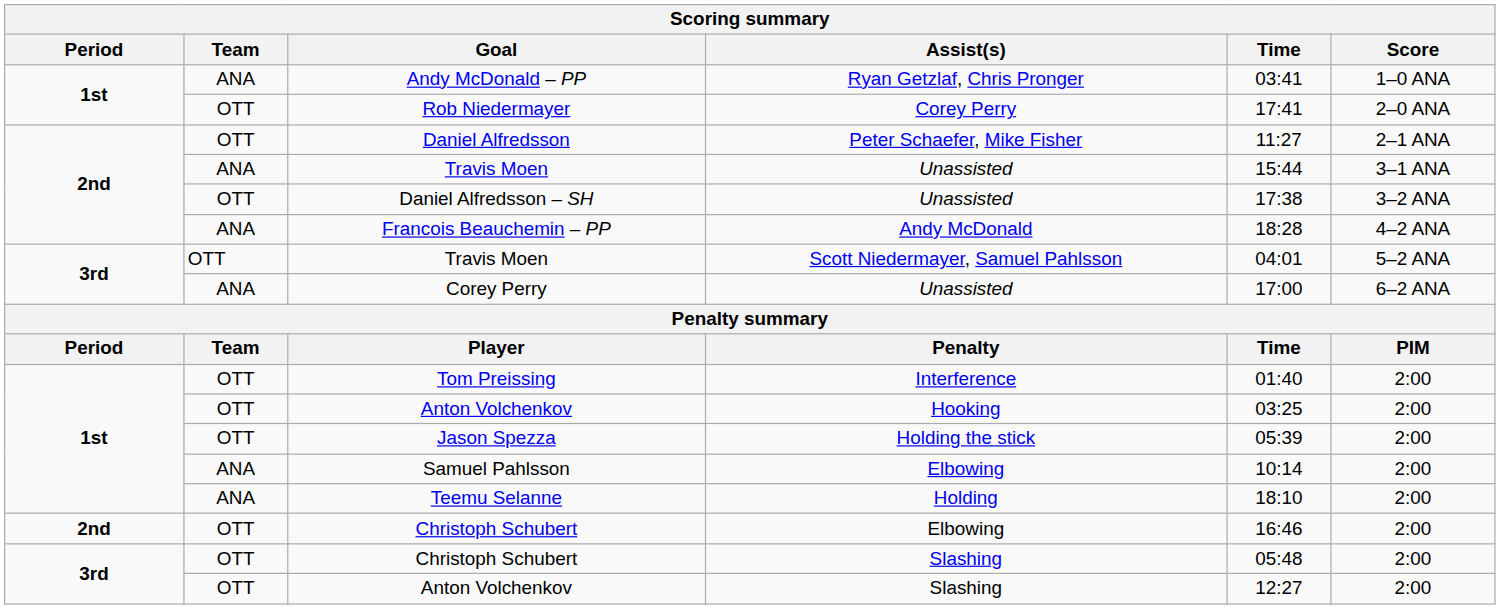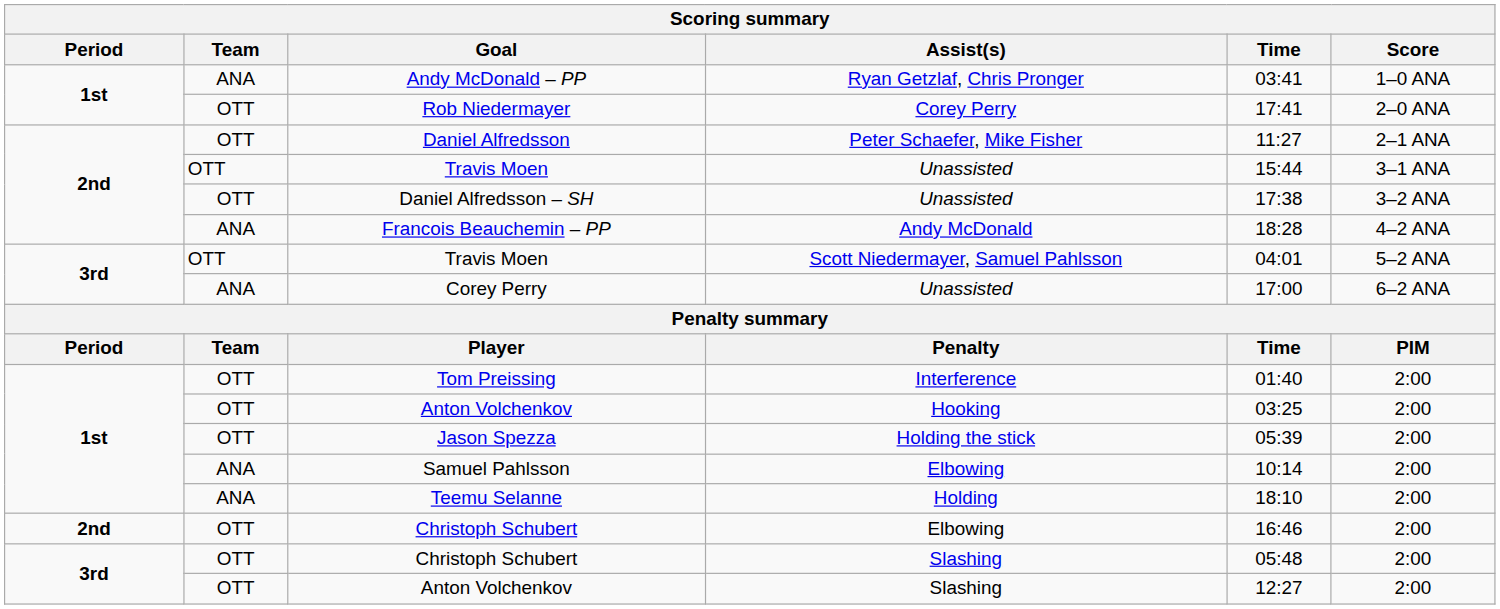Travis Moen / Unassisted | Team: ANA -> OTT
